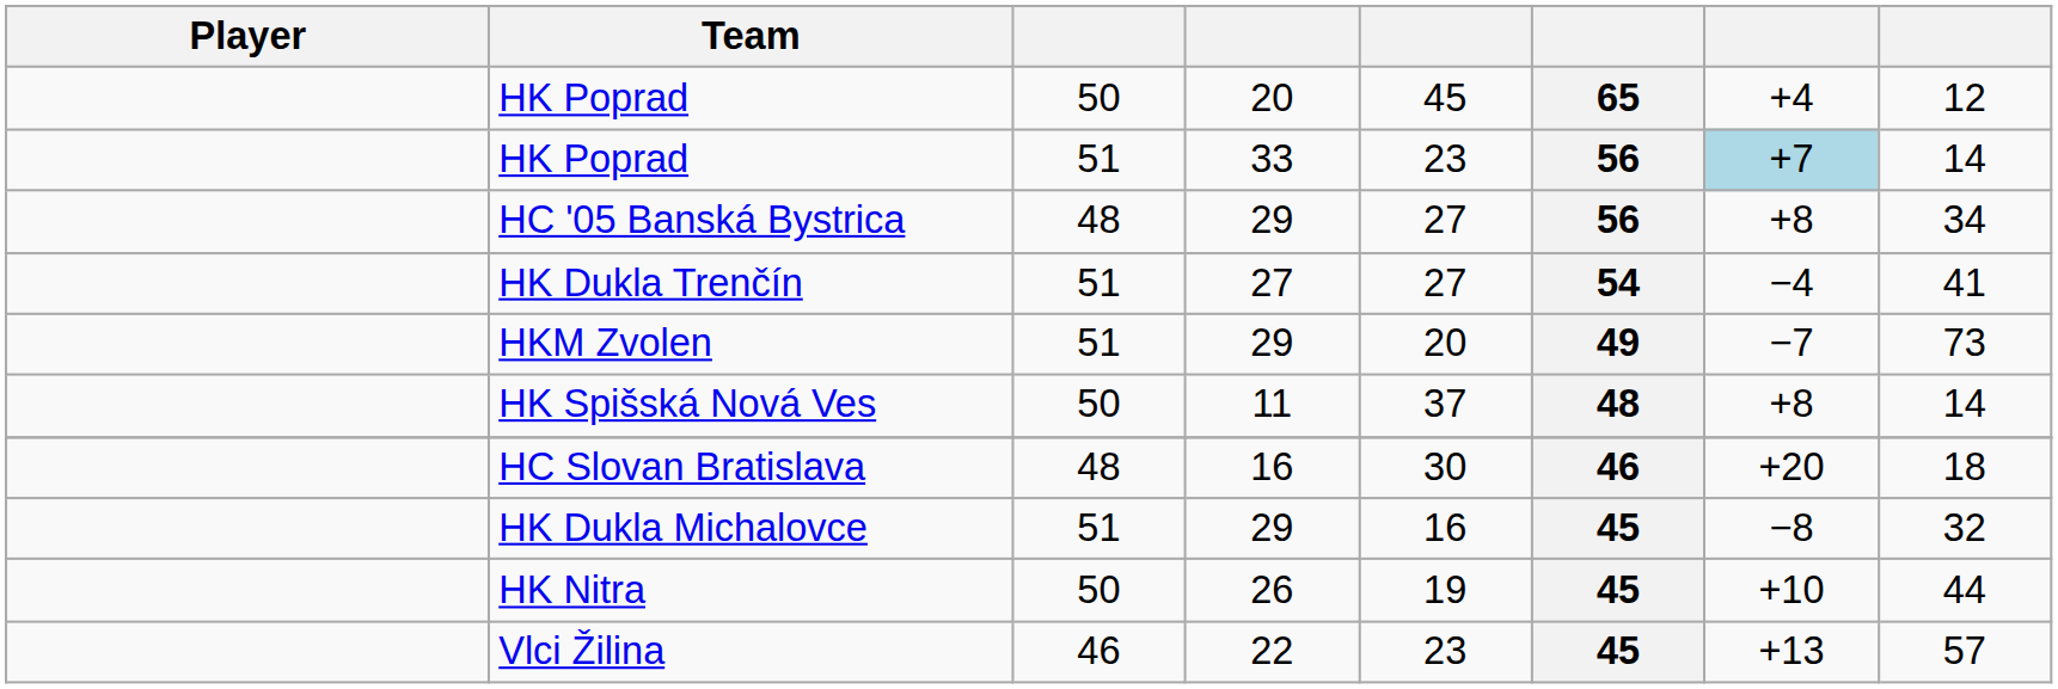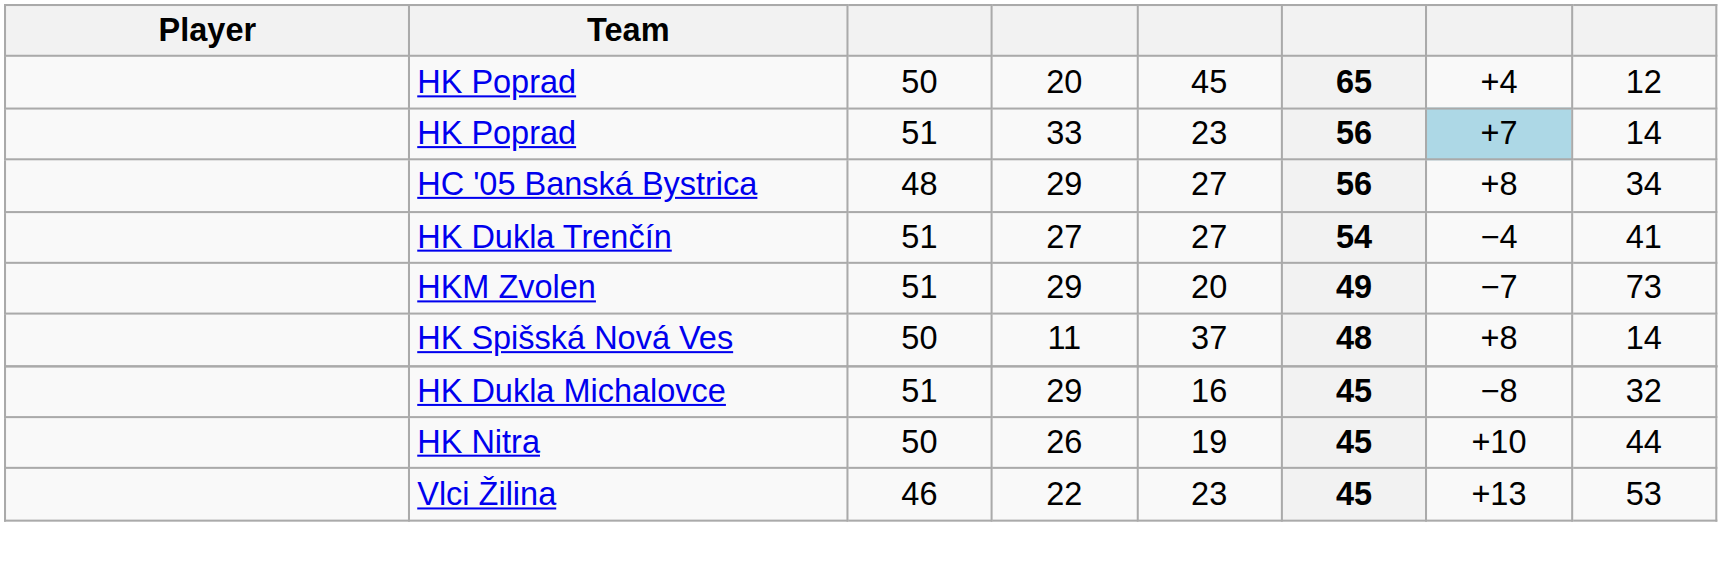- row: HC Slovan Bratislava | 48 | 16 | 30 | 46 | +20 | 18
Vlci Žilina | column 8: 57 -> 53
